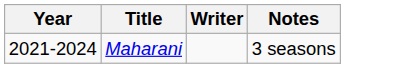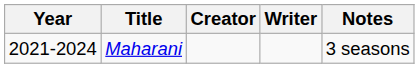+ column: Creator
